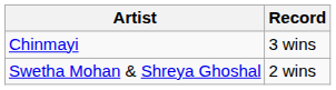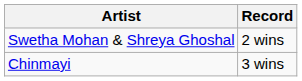rows swapped: Chinmayi <-> Swetha Mohan & Shreya Ghoshal
